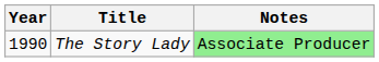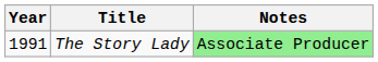The Story Lady | Year: 1990 -> 1991
